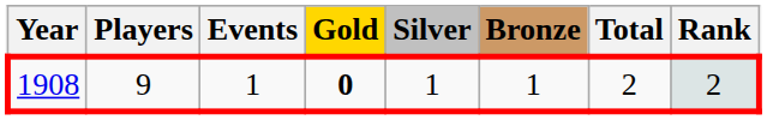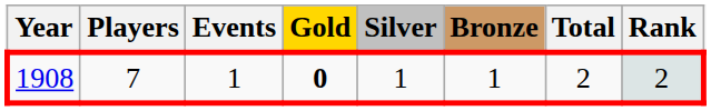1908 | Players: 9 -> 7
